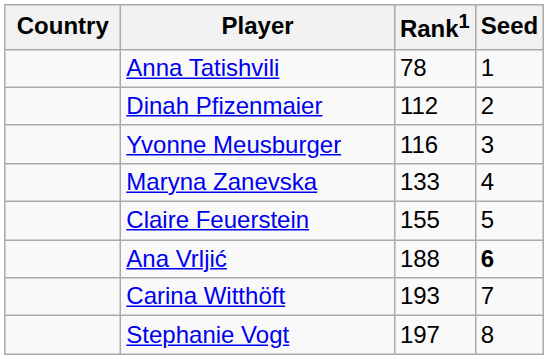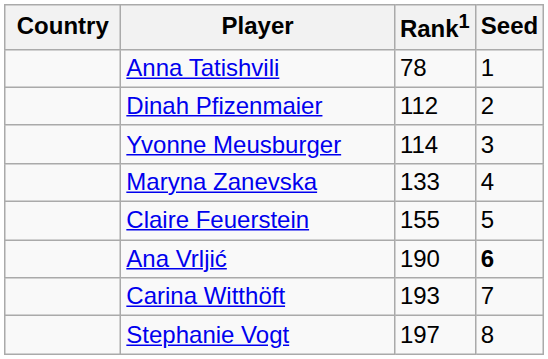Yvonne Meusburger | Rank1: 116 -> 114
Ana Vrljić | Rank1: 188 -> 190
